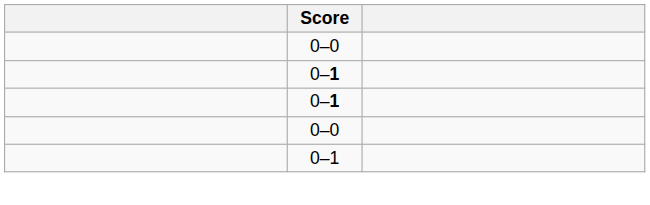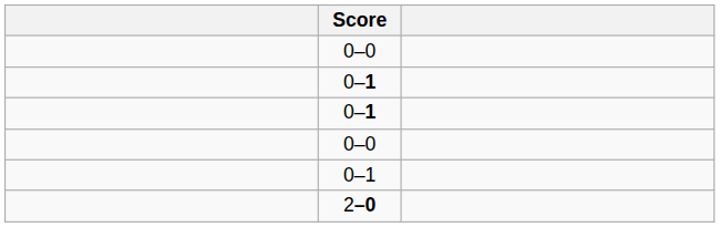+ row: 2–0
